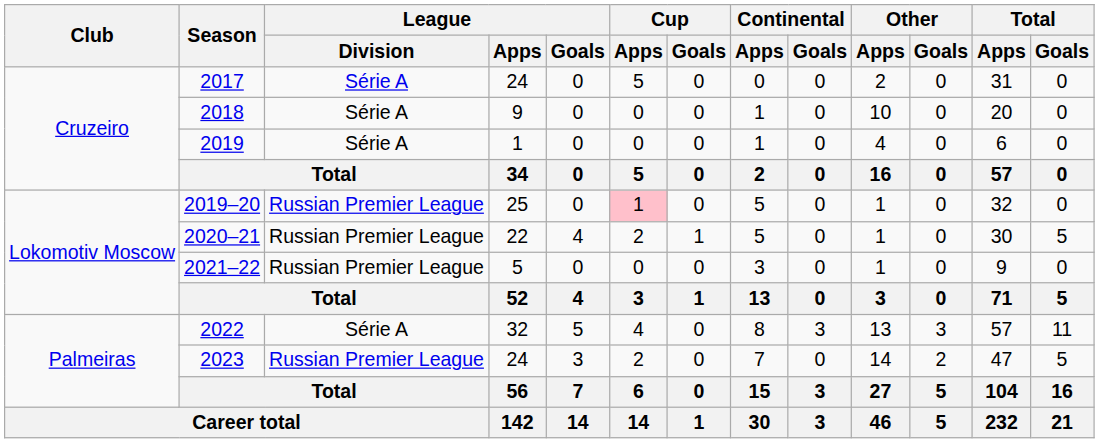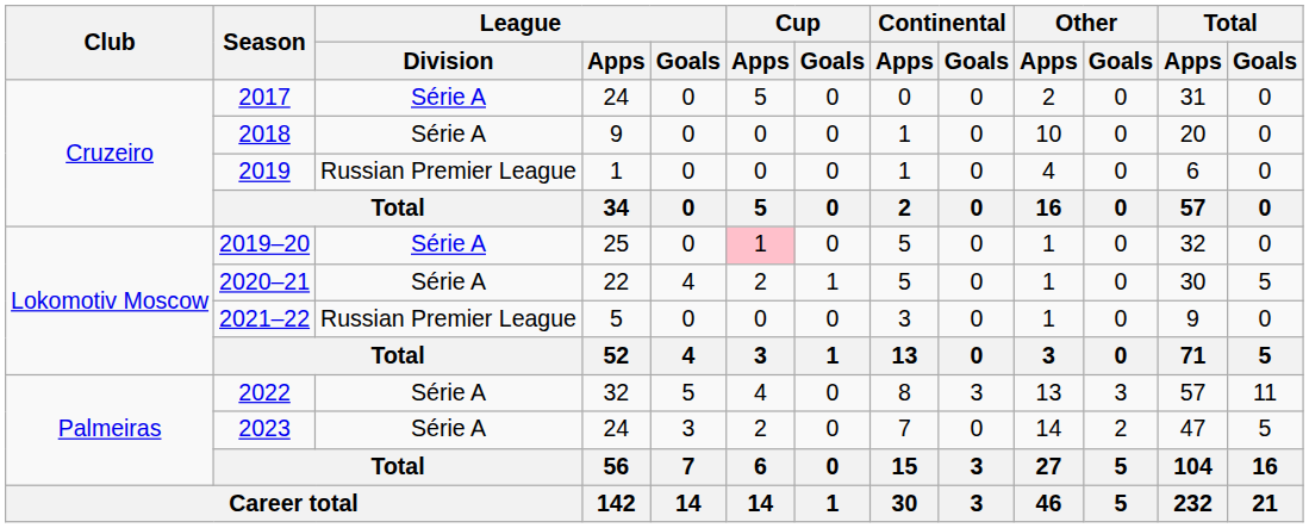2019 | League / Division: Série A -> Russian Premier League
2019–20 | League / Division: Russian Premier League -> Série A
2020–21 | League / Division: Russian Premier League -> Série A
2023 | League / Division: Russian Premier League -> Série A
